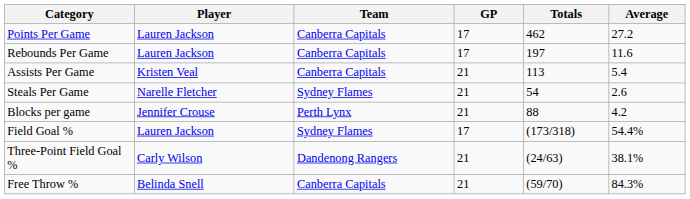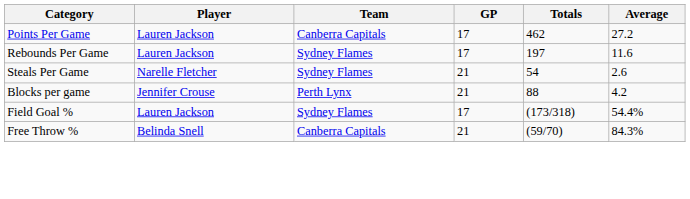Rebounds Per Game | Team: Canberra Capitals -> Sydney Flames
- row: Assists Per Game | Kristen Veal | Canberra Capitals | 21 | 113 | 5.4
- row: Three-Point Field Goal % | Carly Wilson | Dandenong Rangers | 21 | (24/63) | 38.1%
